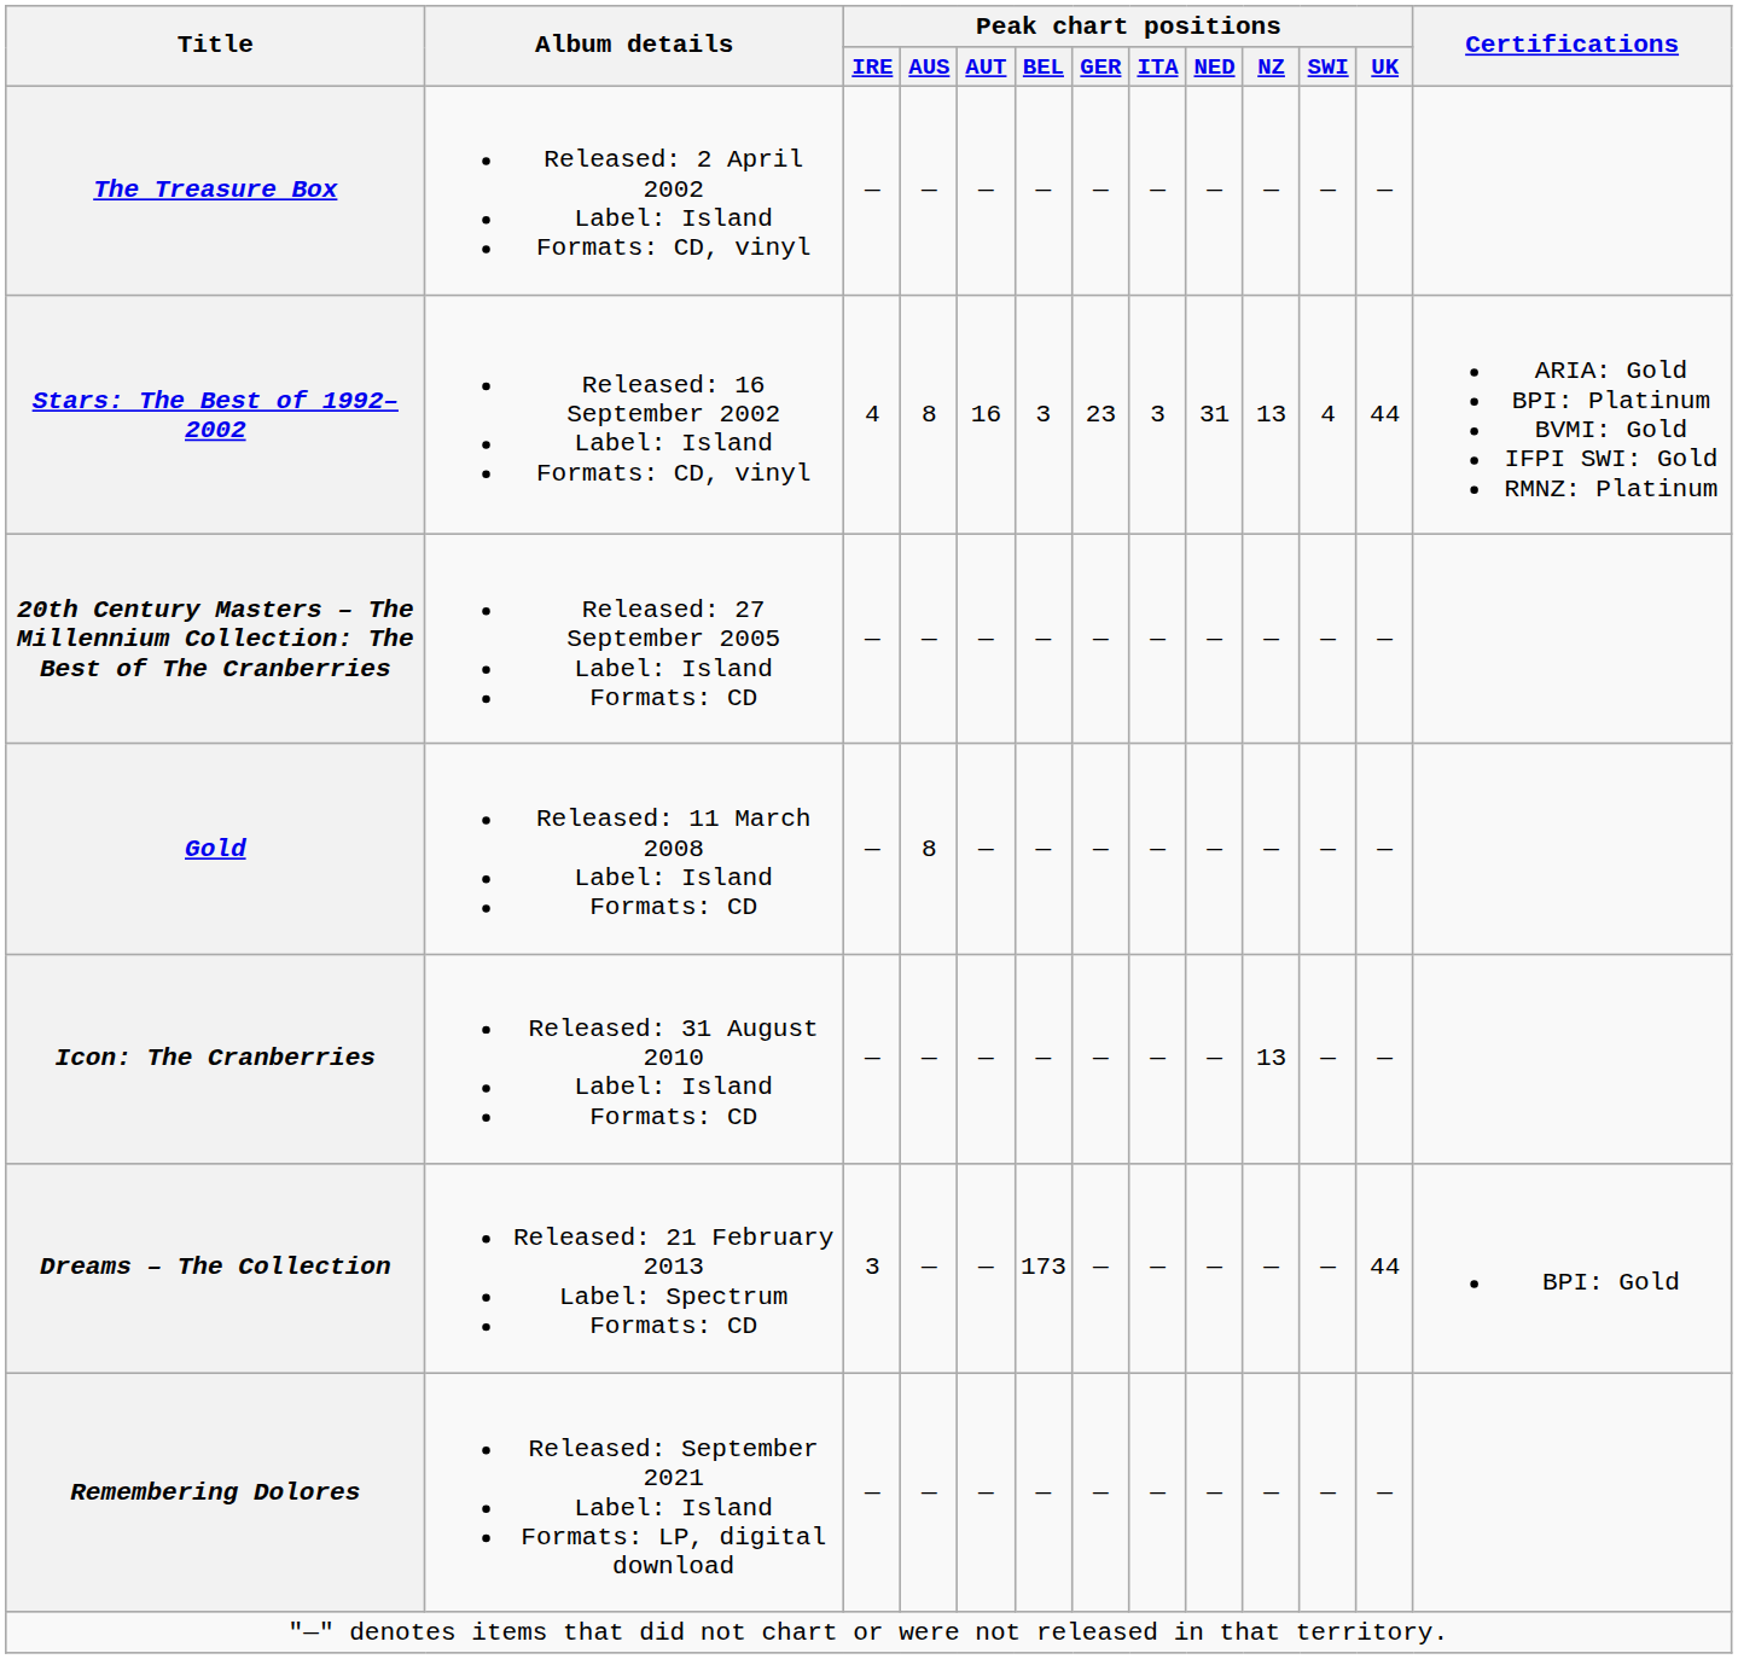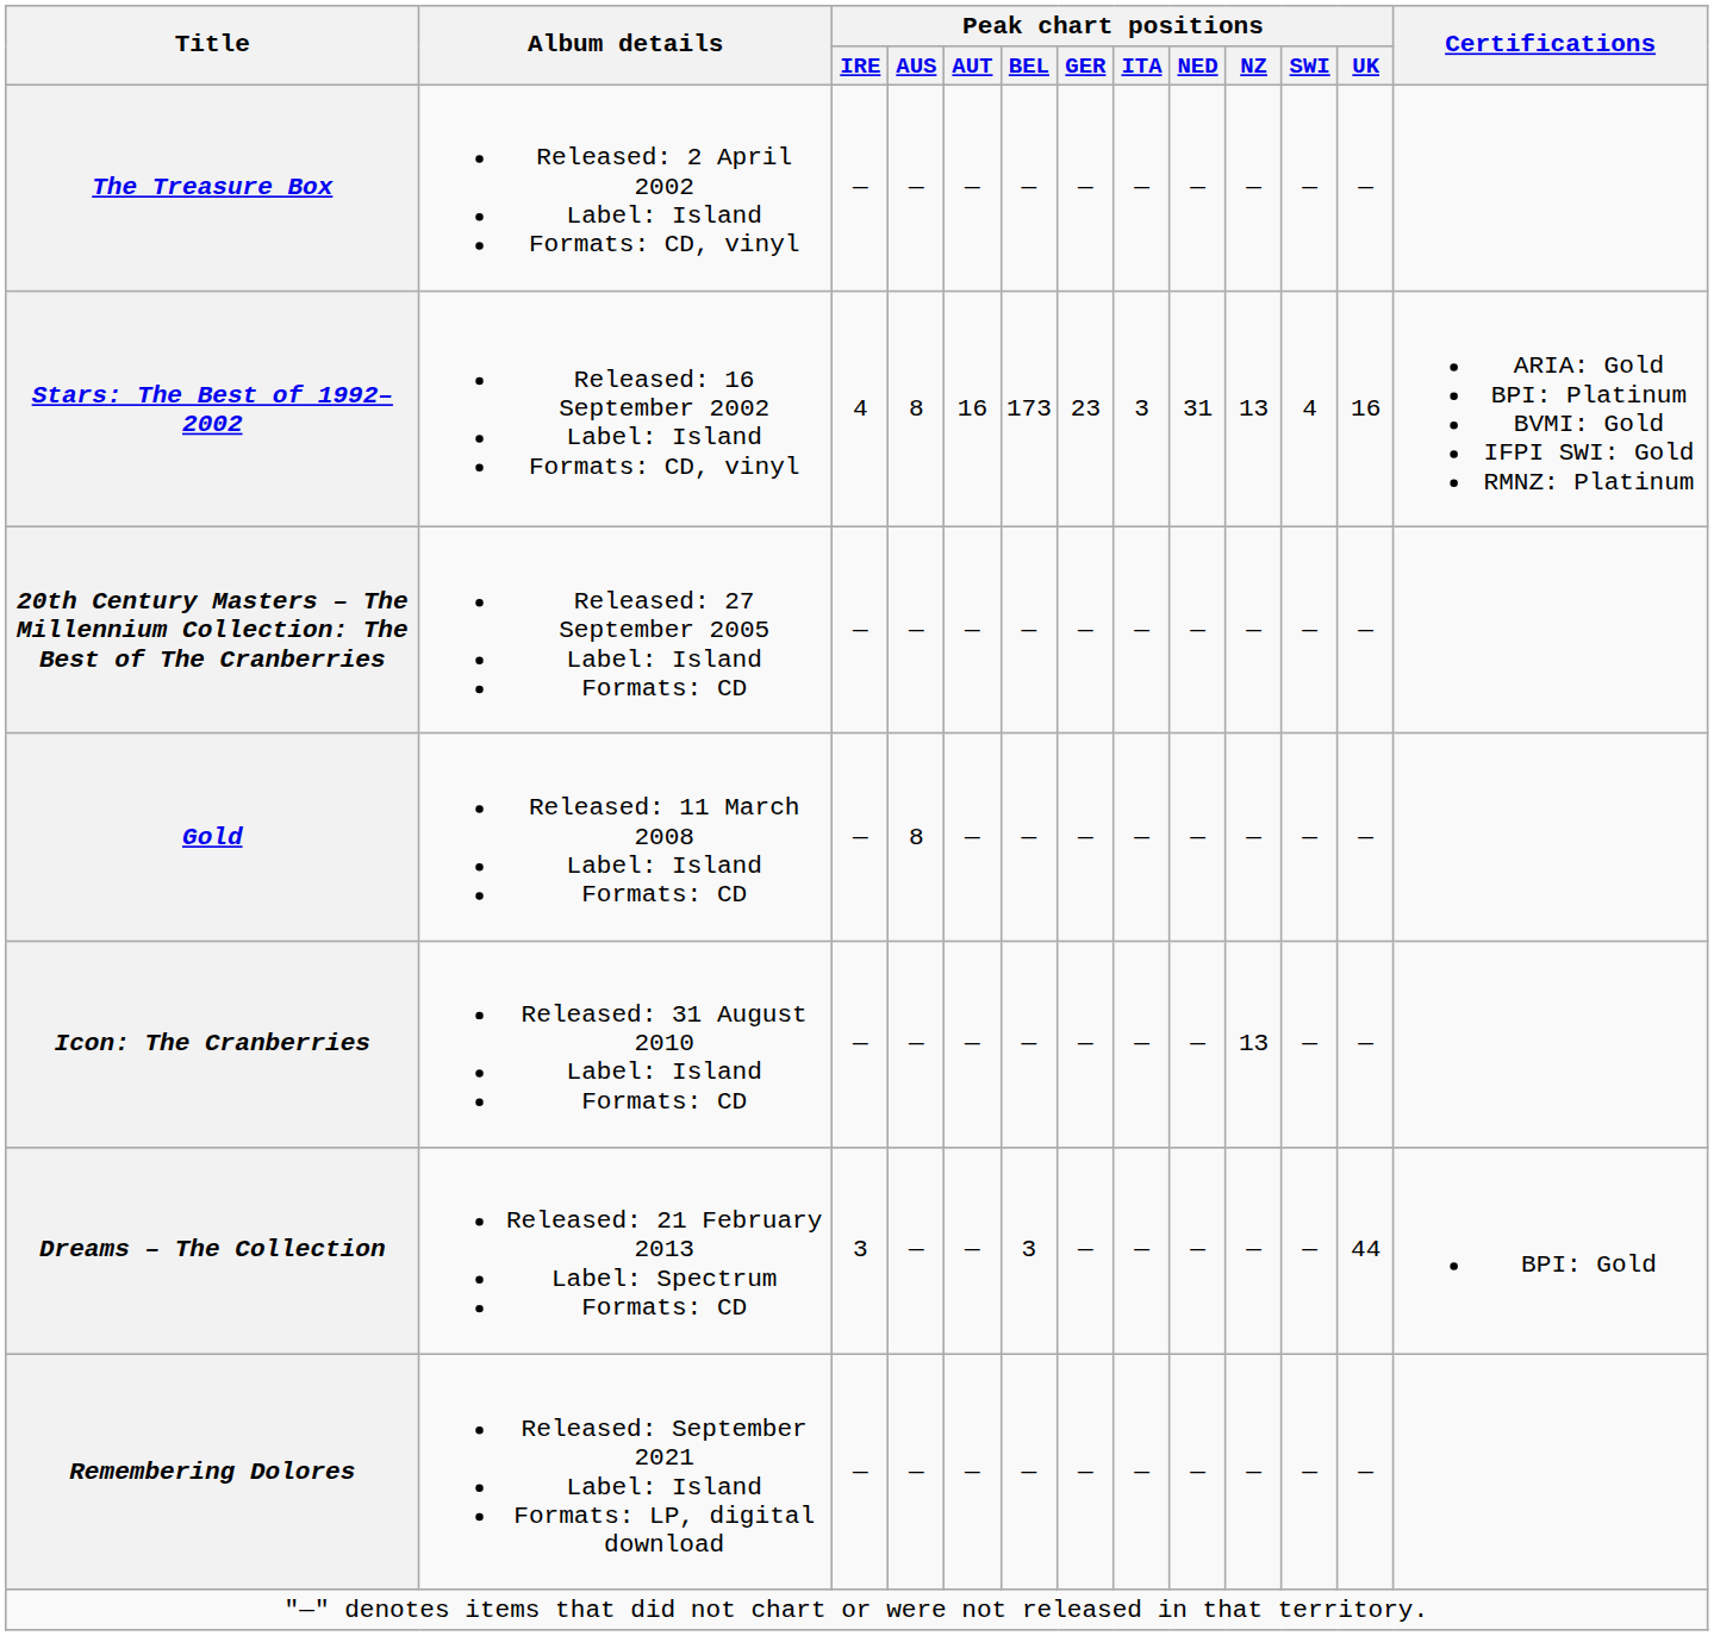Stars: The Best of 1992–2002 | Peak chart positions / BEL: 3 -> 173
Stars: The Best of 1992–2002 | Peak chart positions / UK: 44 -> 16
Dreams – The Collection | Peak chart positions / BEL: 173 -> 3
